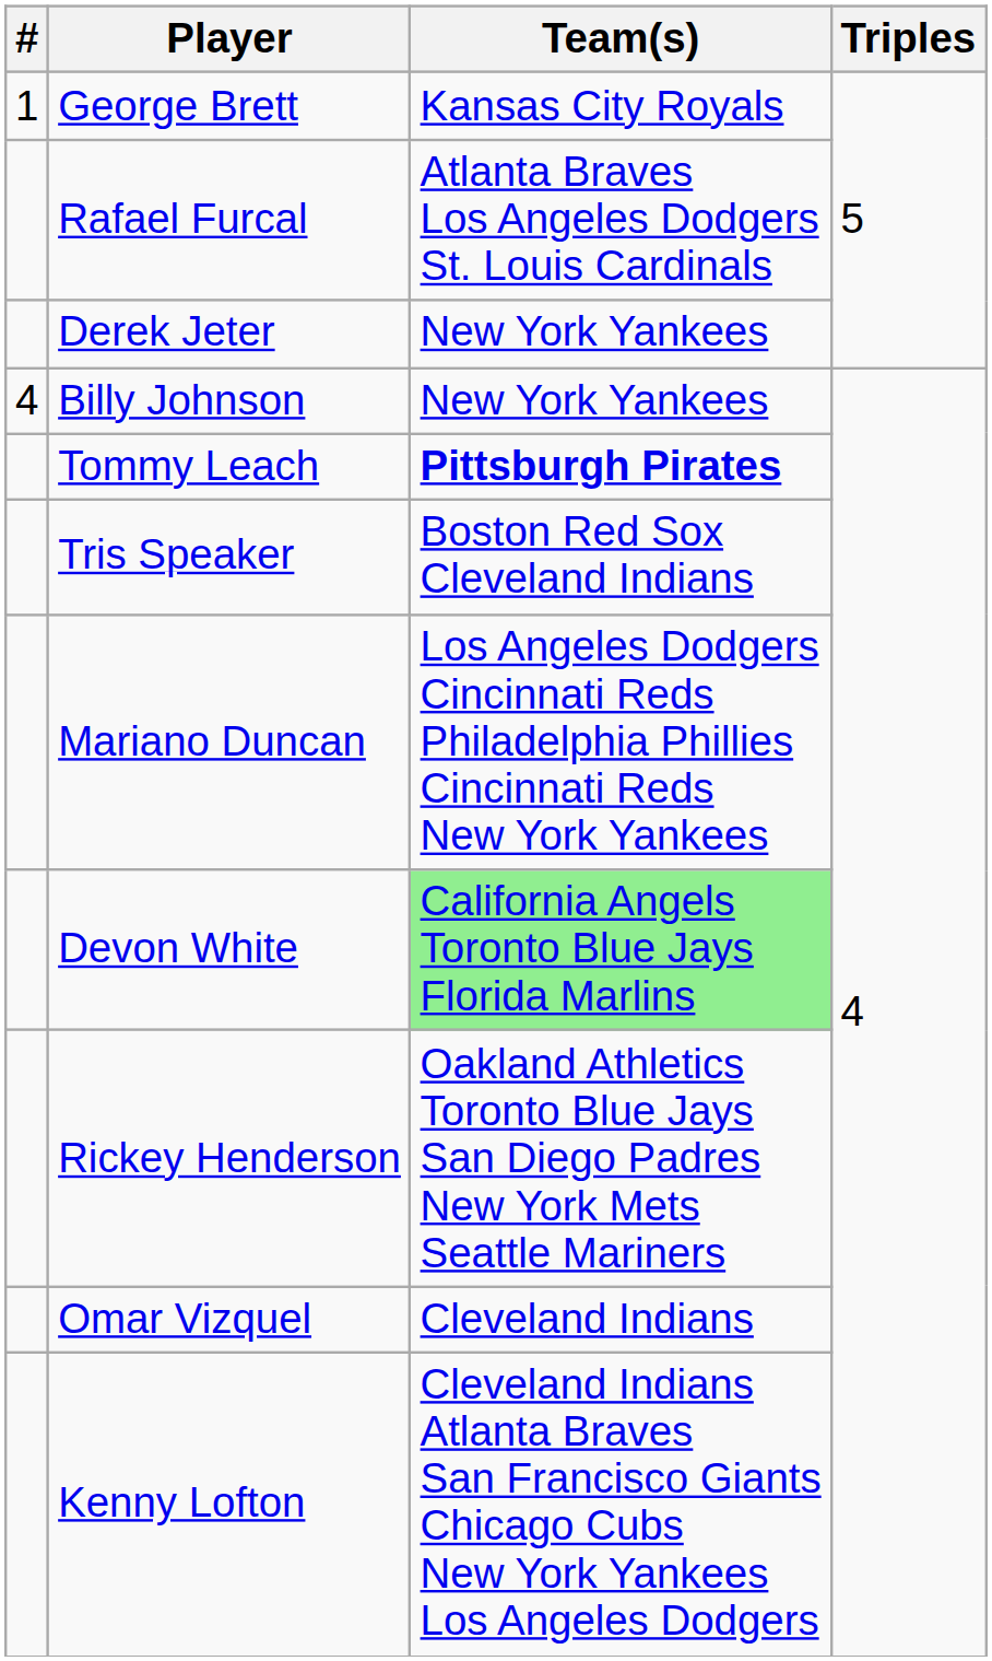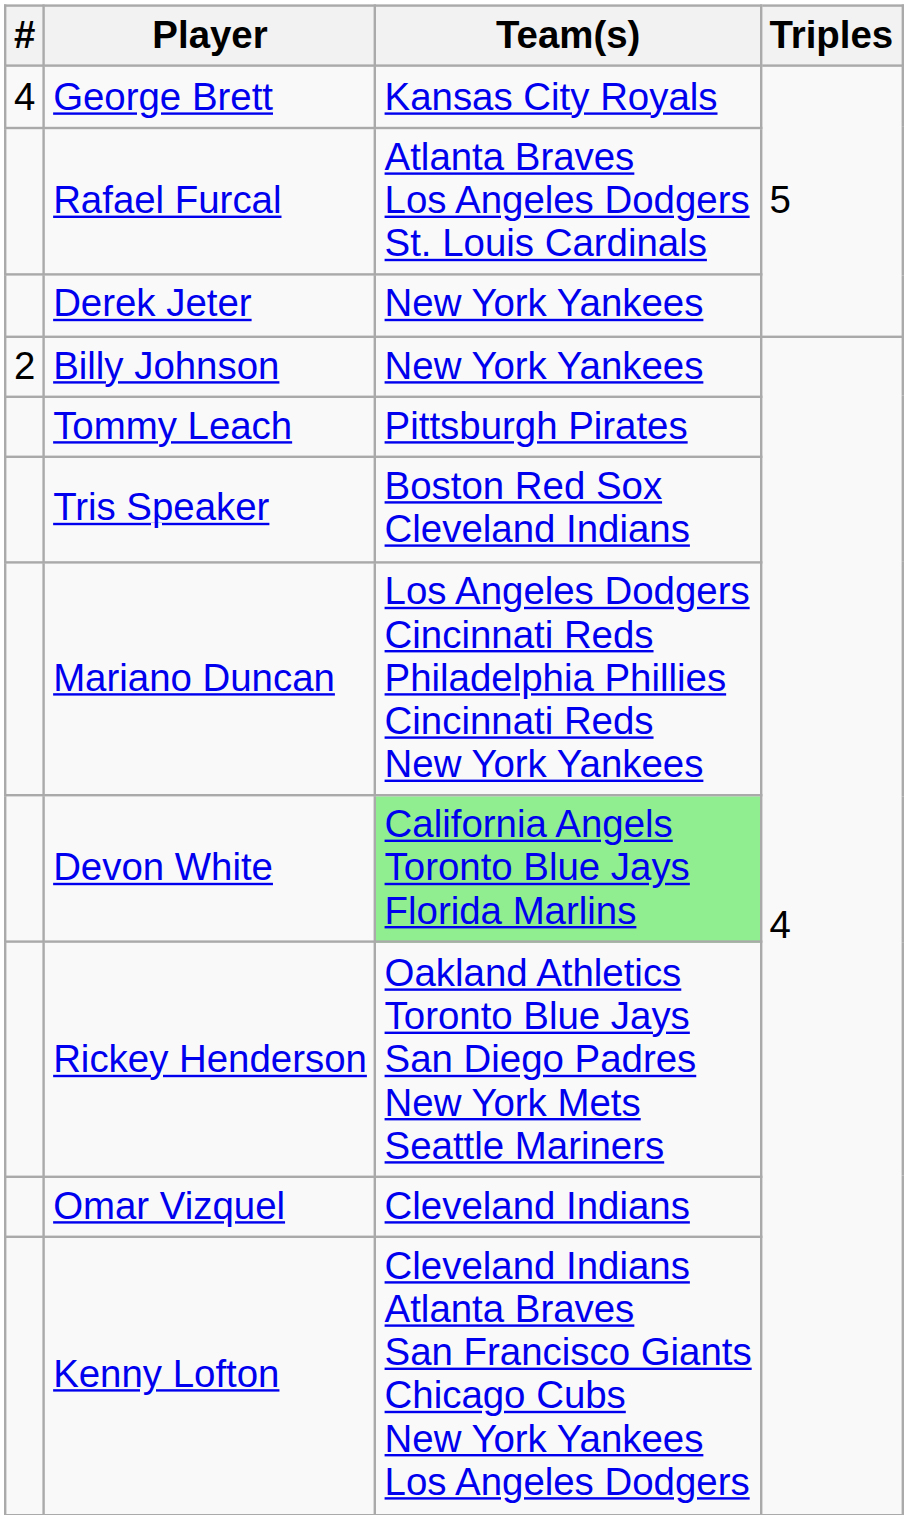George Brett | #: 1 -> 4
Billy Johnson | #: 4 -> 2
Tommy Leach | Team(s): bold -> normal
